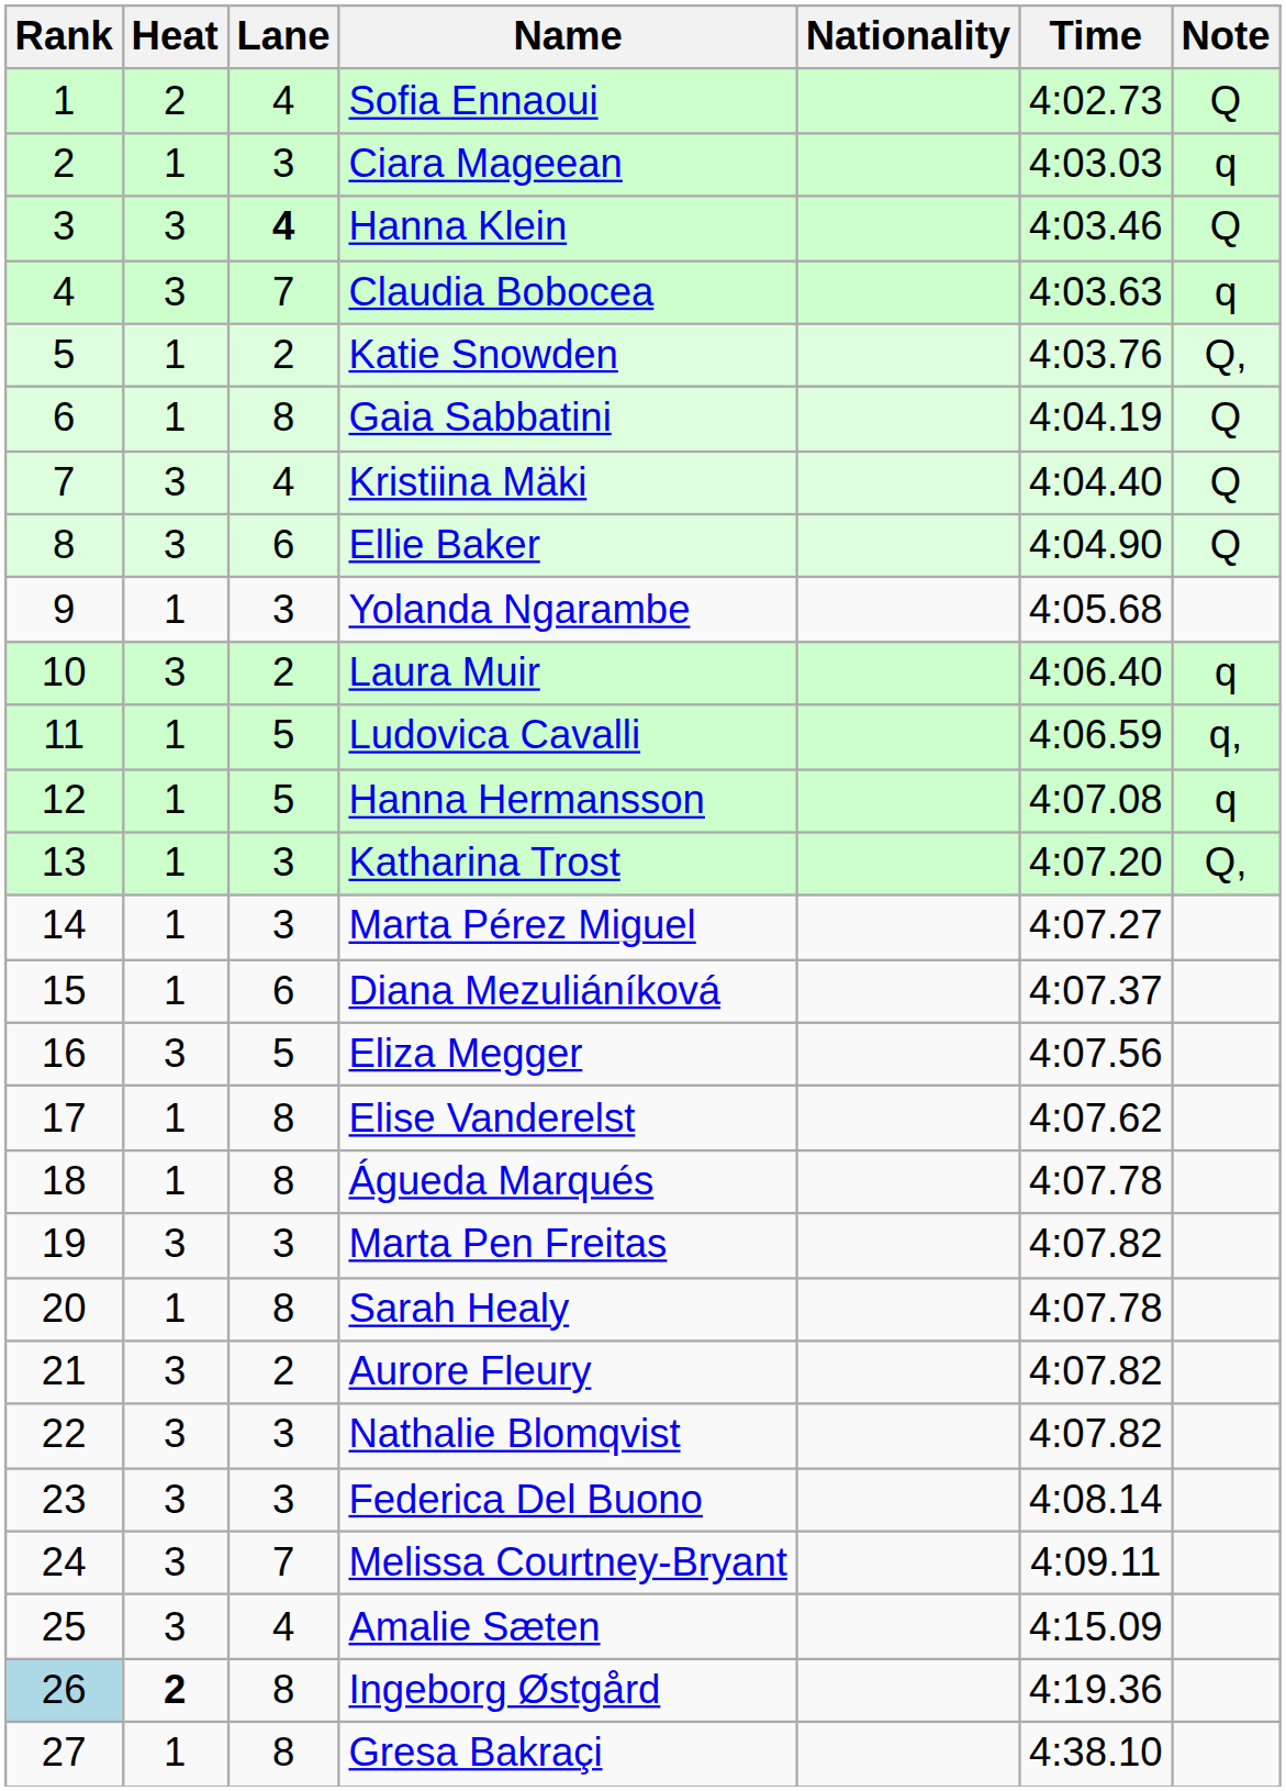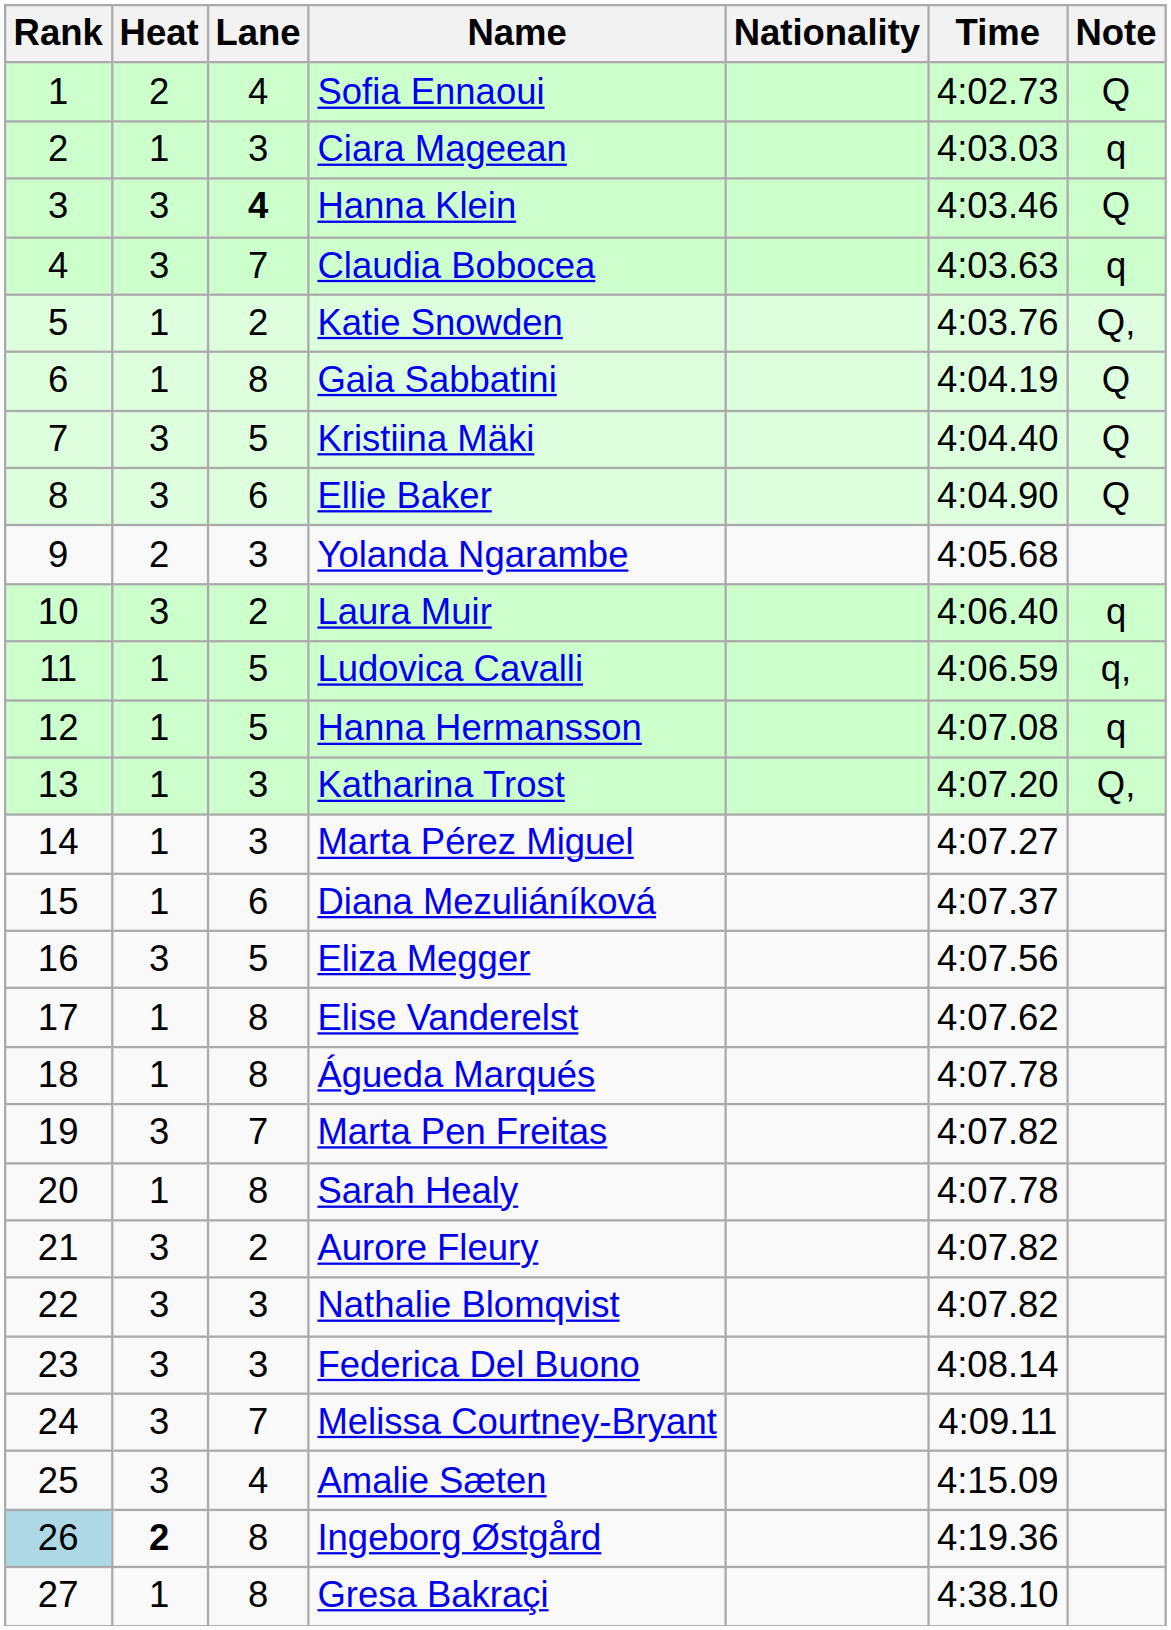Kristiina Mäki | Lane: 4 -> 5
Yolanda Ngarambe | Heat: 1 -> 2
Marta Pen Freitas | Lane: 3 -> 7
